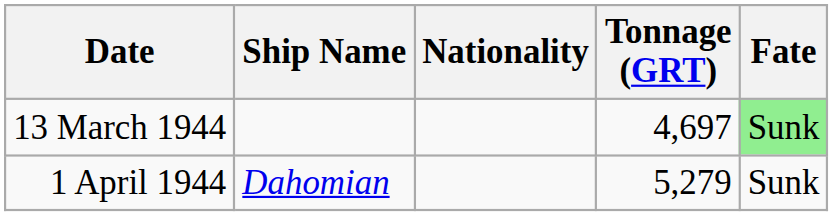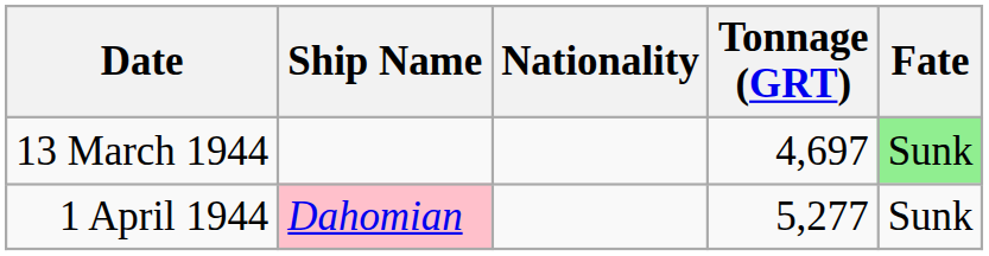1 April 1944 | Ship Name: no background -> pink background
1 April 1944 | Tonnage (GRT): 5,279 -> 5,277
